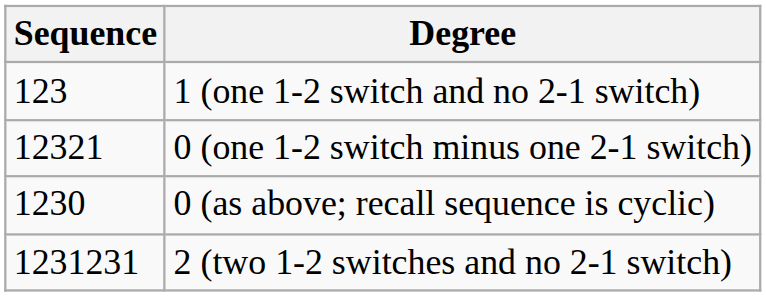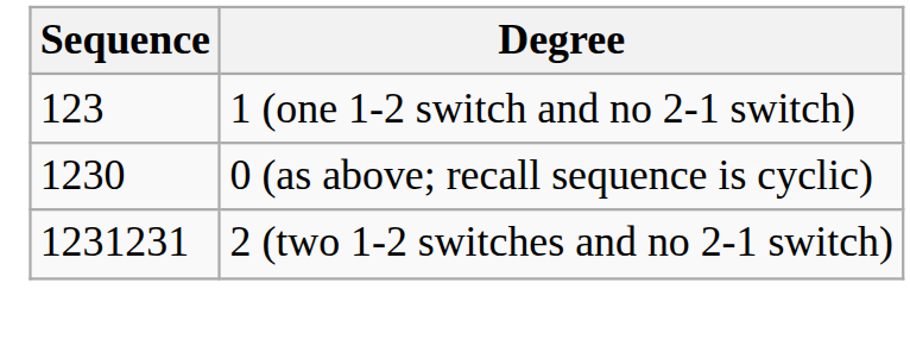- row: 12321 | 0 (one 1-2 switch minus one 2-1 switch)
